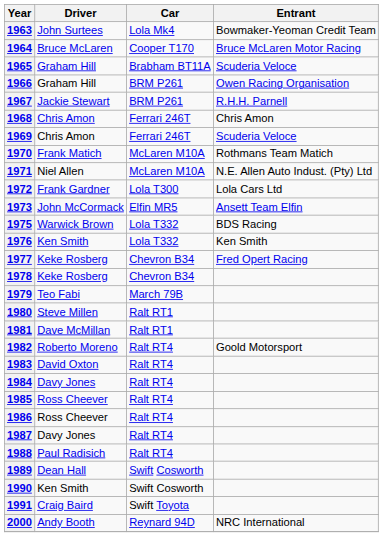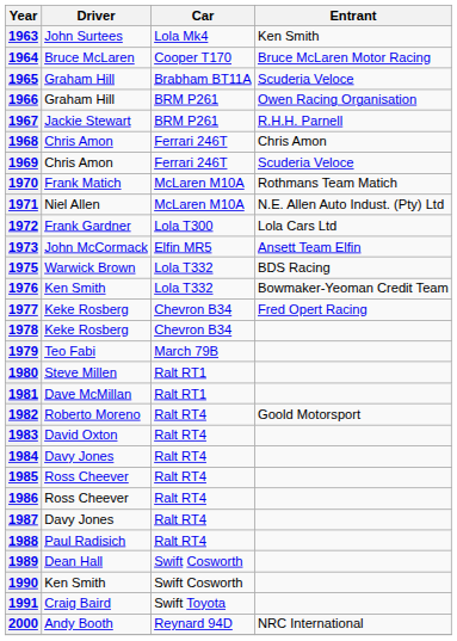1963 | Entrant: Bowmaker-Yeoman Credit Team -> Ken Smith
1976 | Entrant: Ken Smith -> Bowmaker-Yeoman Credit Team
